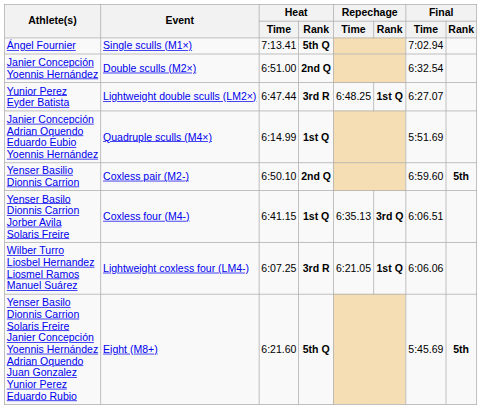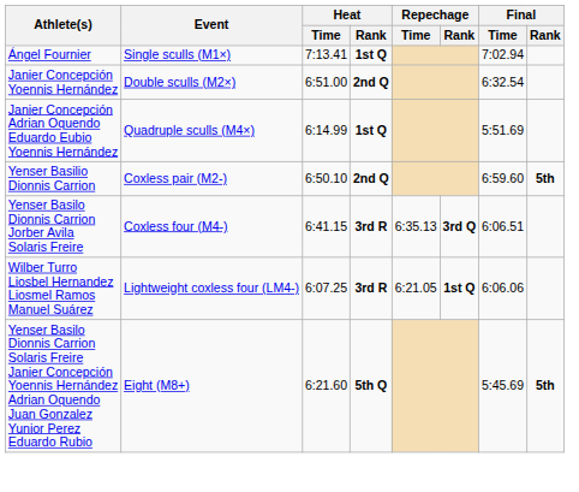Ángel Fournier | Heat / Rank: 5th Q -> 1st Q
- row: Yunior Perez Eyder Batista | Lightweight double sculls (LM2×) | 6:47.44 | 3rd R | 6:48.25 | 1st Q | 6:27.07
Yenser Basilo Dionnis Carrion Jorber Avila Solaris Freire | Heat / Rank: 1st Q -> 3rd R
